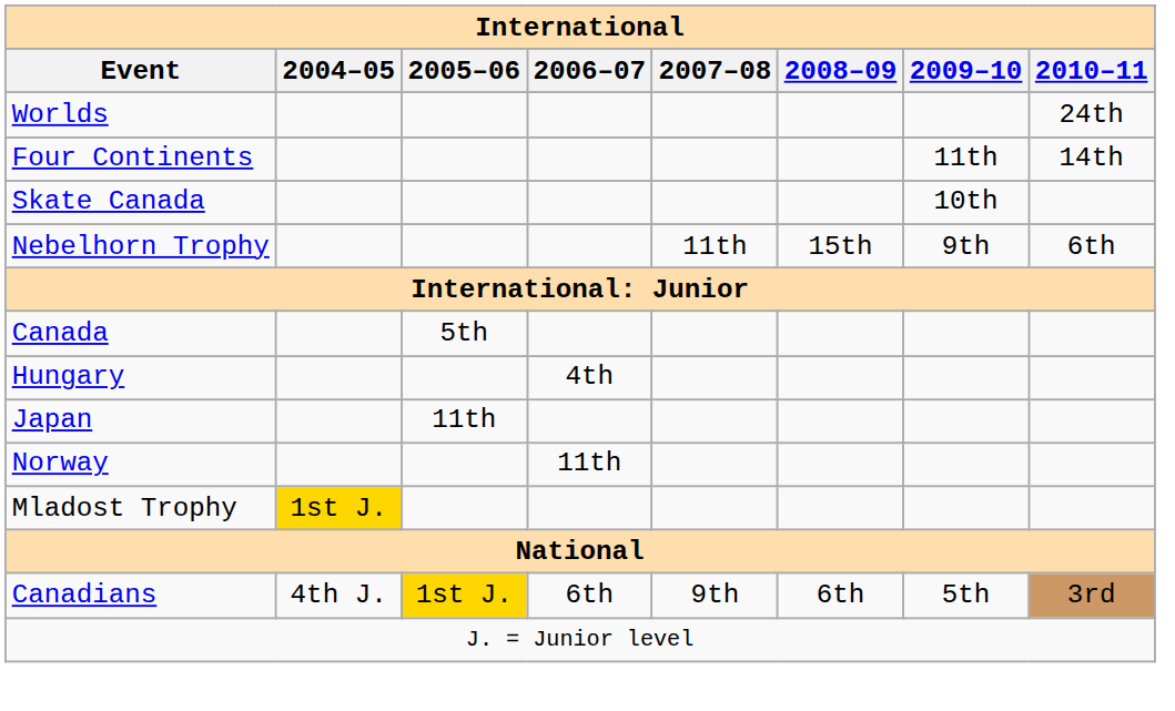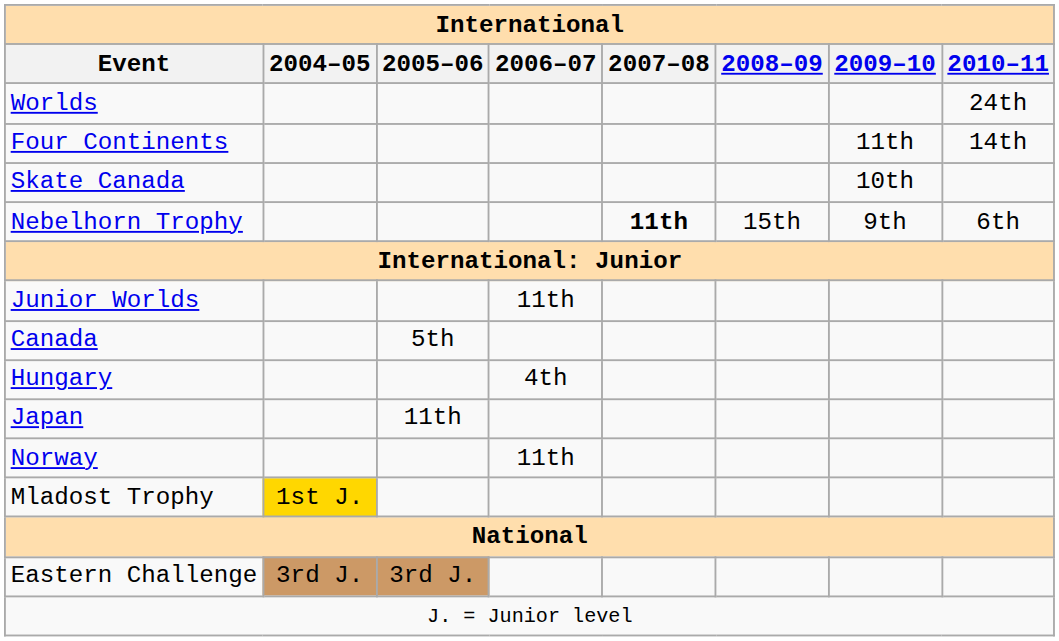Nebelhorn Trophy | 2007–08: normal -> bold
+ row: Junior Worlds | 11th
- row: Canadians | 4th J. | 1st J. | 6th | 9th | 6th | 5th | 3rd
+ row: Eastern Challenge | 3rd J. | 3rd J.
